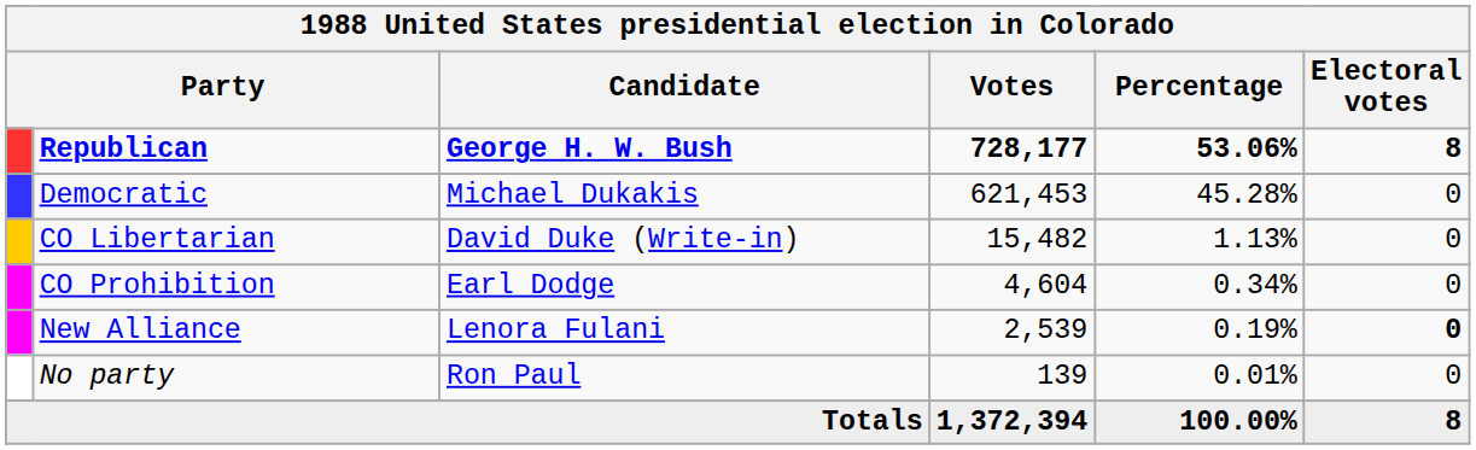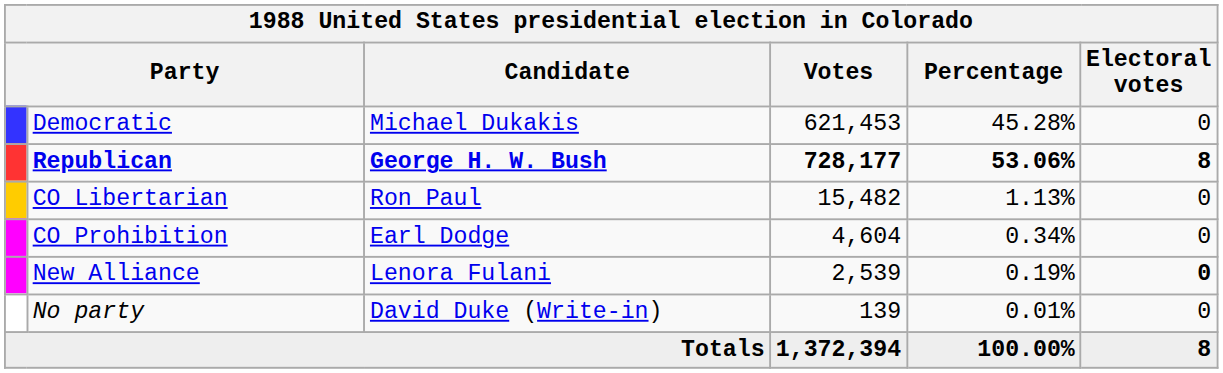rows swapped: Republican <-> Democratic
CO Libertarian | Candidate: David Duke (Write-in) -> Ron Paul
No party | Candidate: Ron Paul -> David Duke (Write-in)
